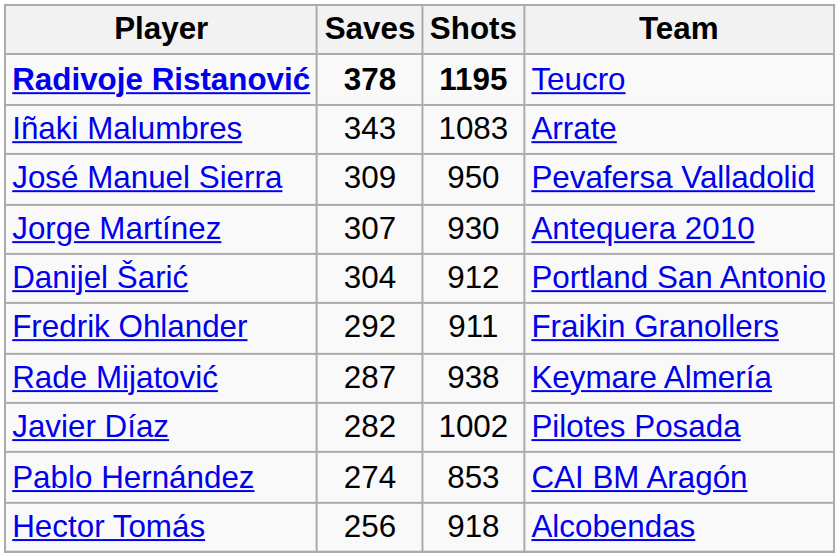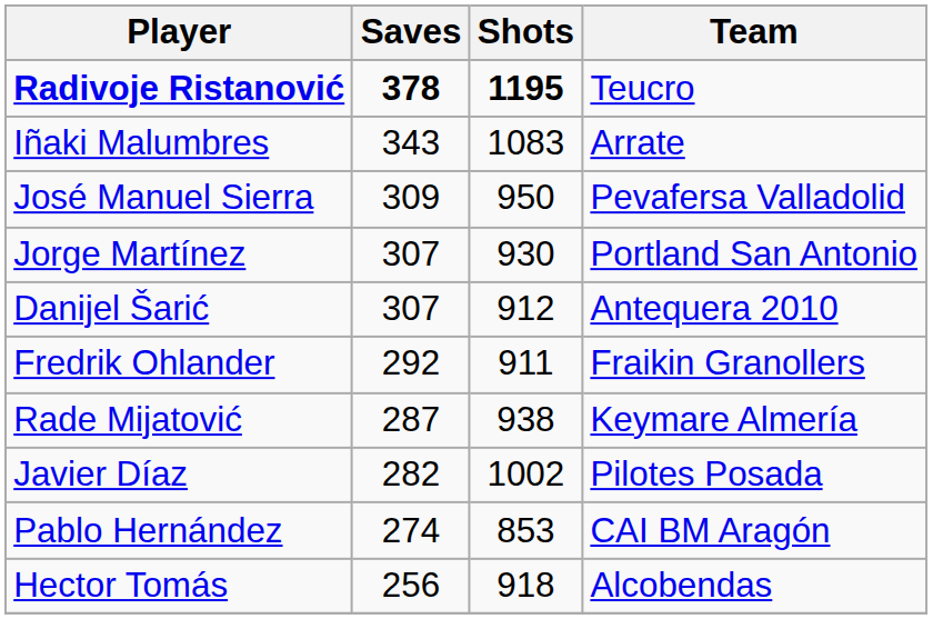Jorge Martínez | Team: Antequera 2010 -> Portland San Antonio
Danijel Šarić | Saves: 304 -> 307
Danijel Šarić | Team: Portland San Antonio -> Antequera 2010
